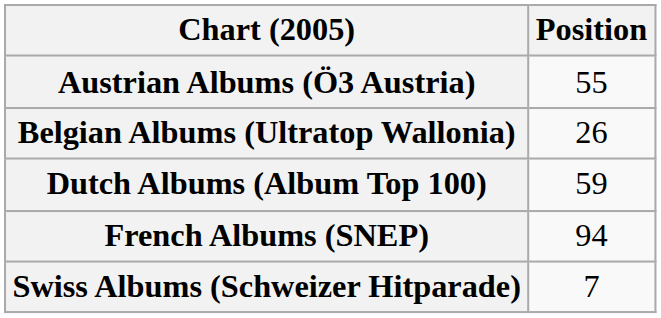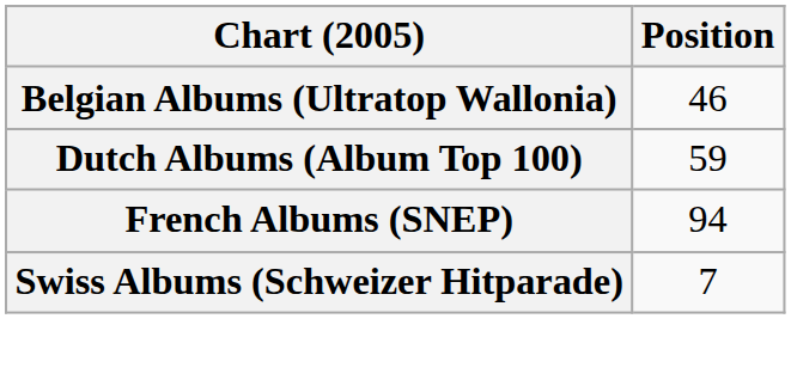- row: Austrian Albums (Ö3 Austria) | 55
Belgian Albums (Ultratop Wallonia) | Position: 26 -> 46
